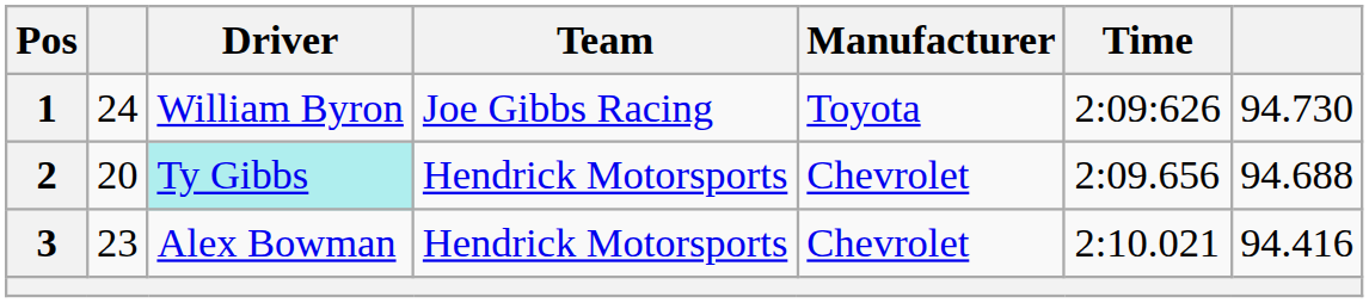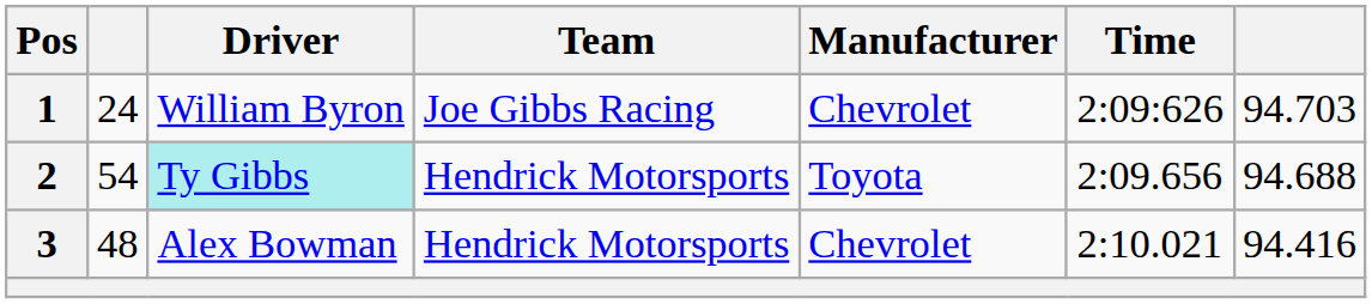1 | Manufacturer: Toyota -> Chevrolet
1 | column 7: 94.730 -> 94.703
2 | column 2: 20 -> 54
2 | Manufacturer: Chevrolet -> Toyota
3 | column 2: 23 -> 48
